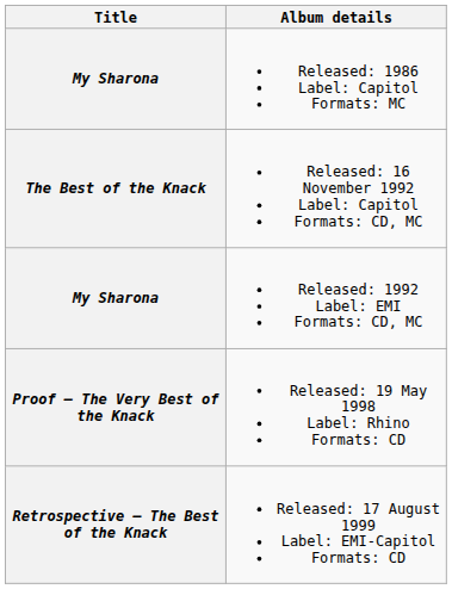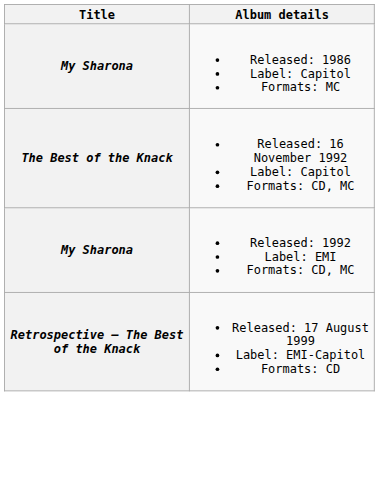- row: Proof – The Very Best of the Knack | Released: 19 May 1998 Label: Rhino Formats: CD
